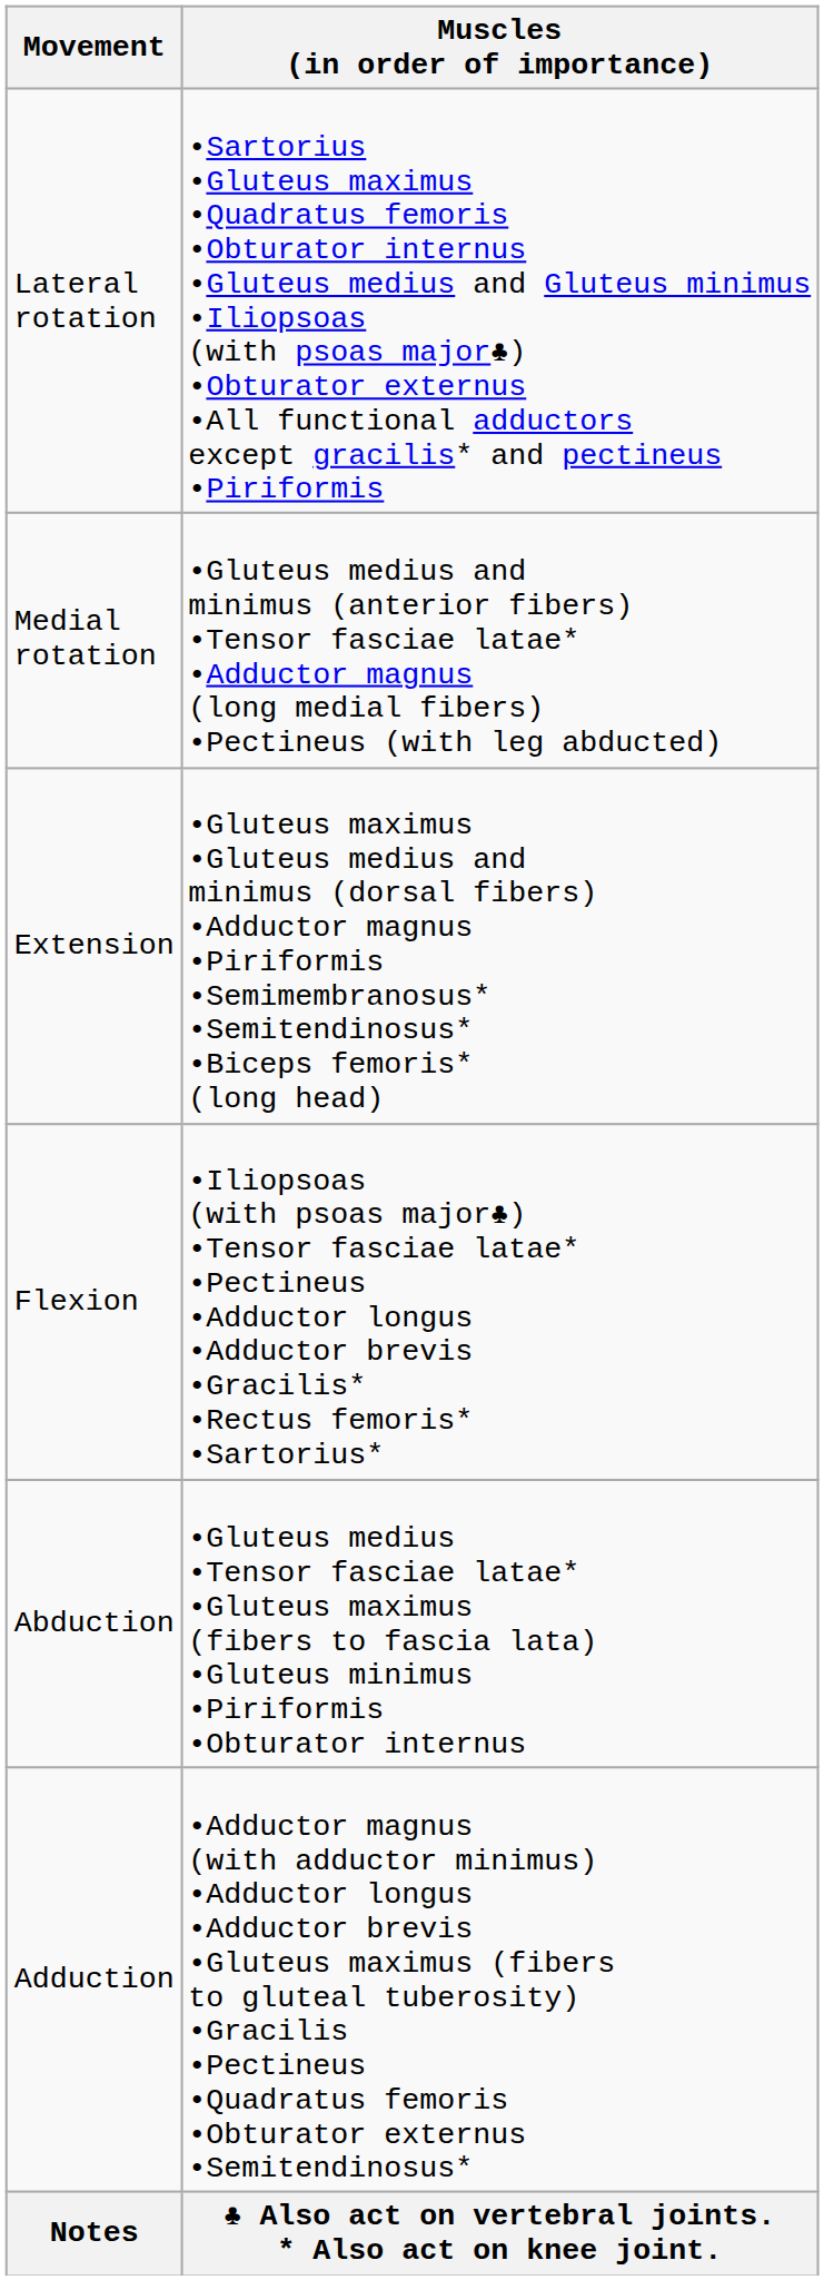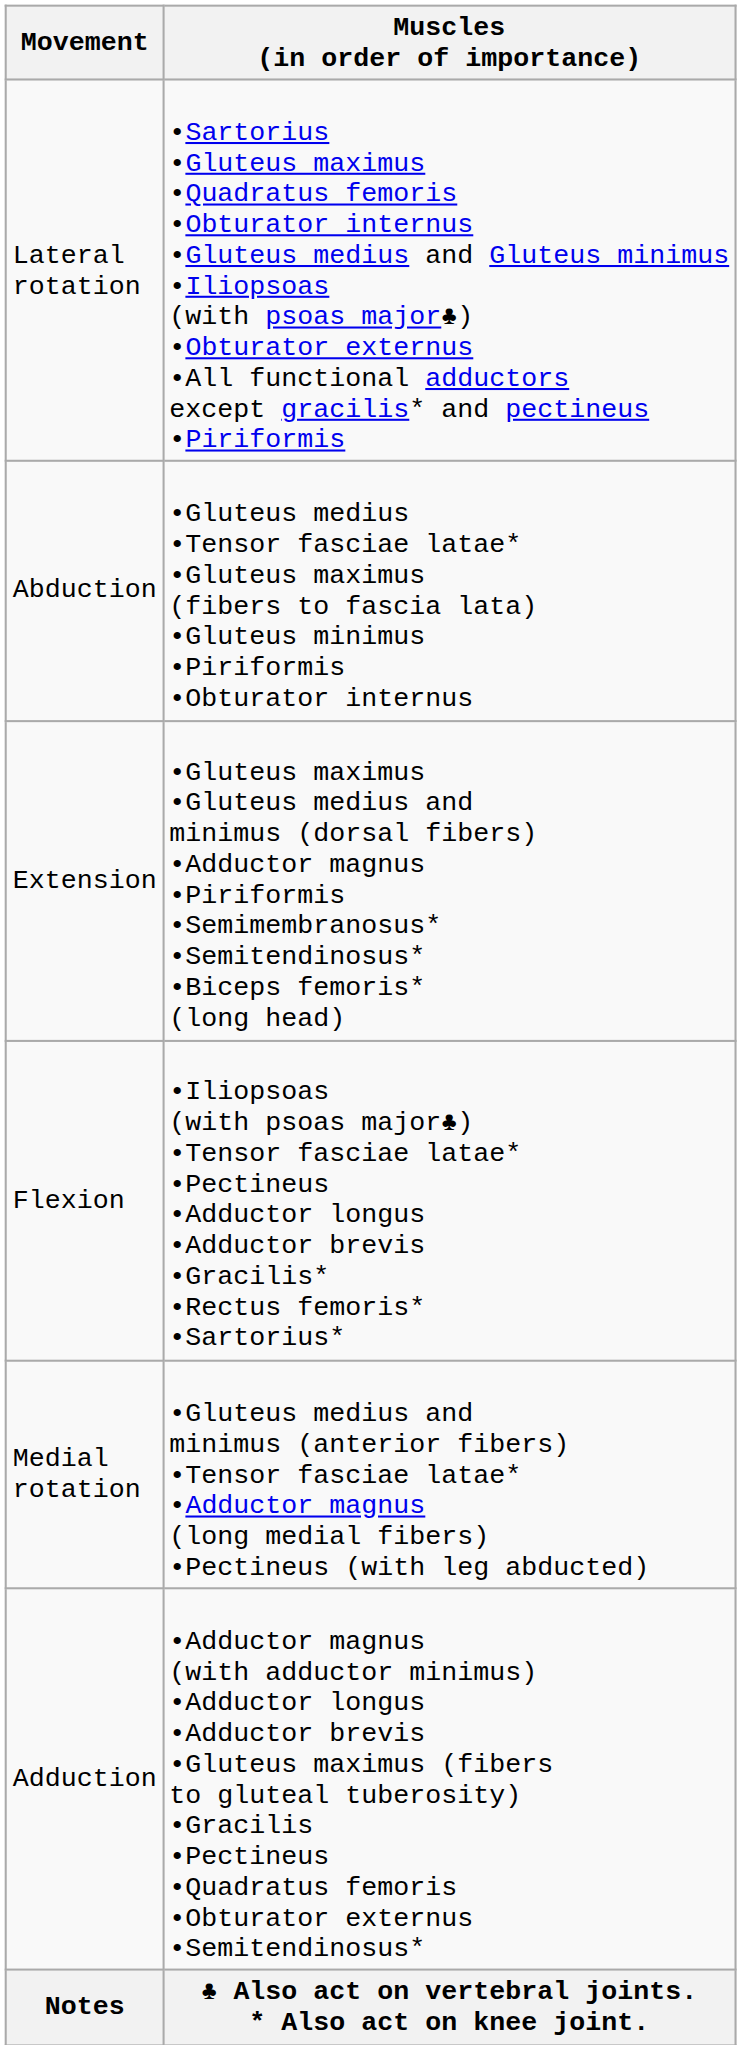rows swapped: Medial rotation <-> Abduction
